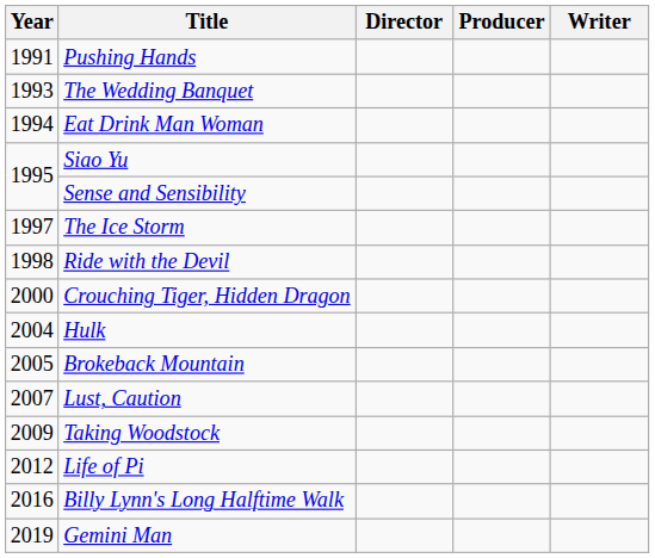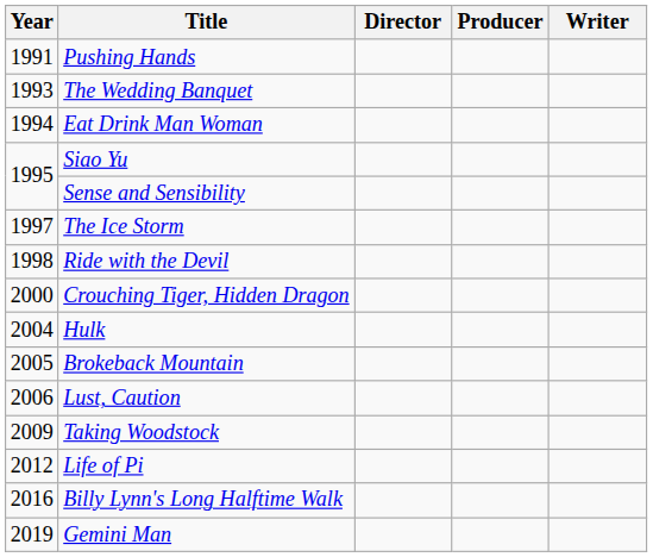Lust, Caution | Year: 2007 -> 2006
